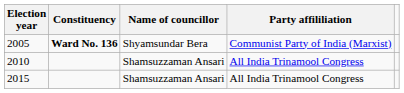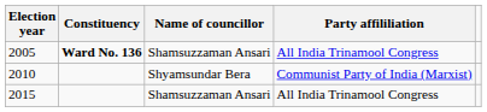2005 | Name of councillor: Shyamsundar Bera -> Shamsuzzaman Ansari
2005 | Party affililiation: Communist Party of India (Marxist) -> All India Trinamool Congress
2010 | Name of councillor: Shamsuzzaman Ansari -> Shyamsundar Bera
2010 | Party affililiation: All India Trinamool Congress -> Communist Party of India (Marxist)
